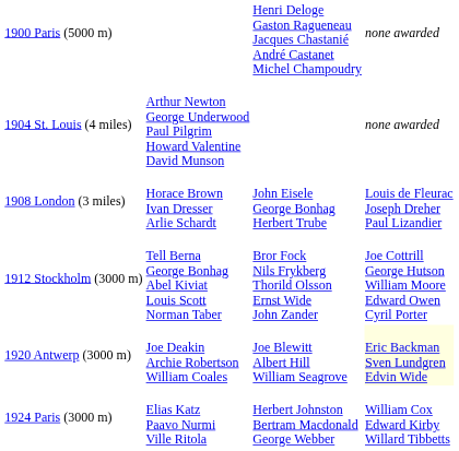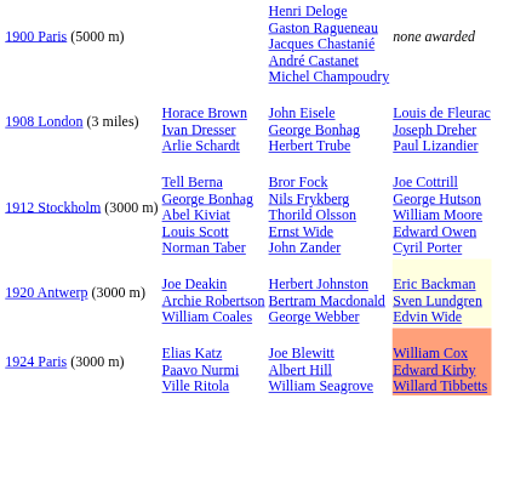- row: 1904 St. Louis (4 miles) | Arthur Newton George Underwood Paul Pilgrim Howard Valentine David Munson | none awarded
1920 Antwerp (3000 m) | column 3: Joe Blewitt Albert Hill William Seagrove -> Herbert Johnston Bertram Macdonald George Webber
1924 Paris (3000 m) | column 3: Herbert Johnston Bertram Macdonald George Webber -> Joe Blewitt Albert Hill William Seagrove
1924 Paris (3000 m) | column 4: no background -> lightsalmon background
